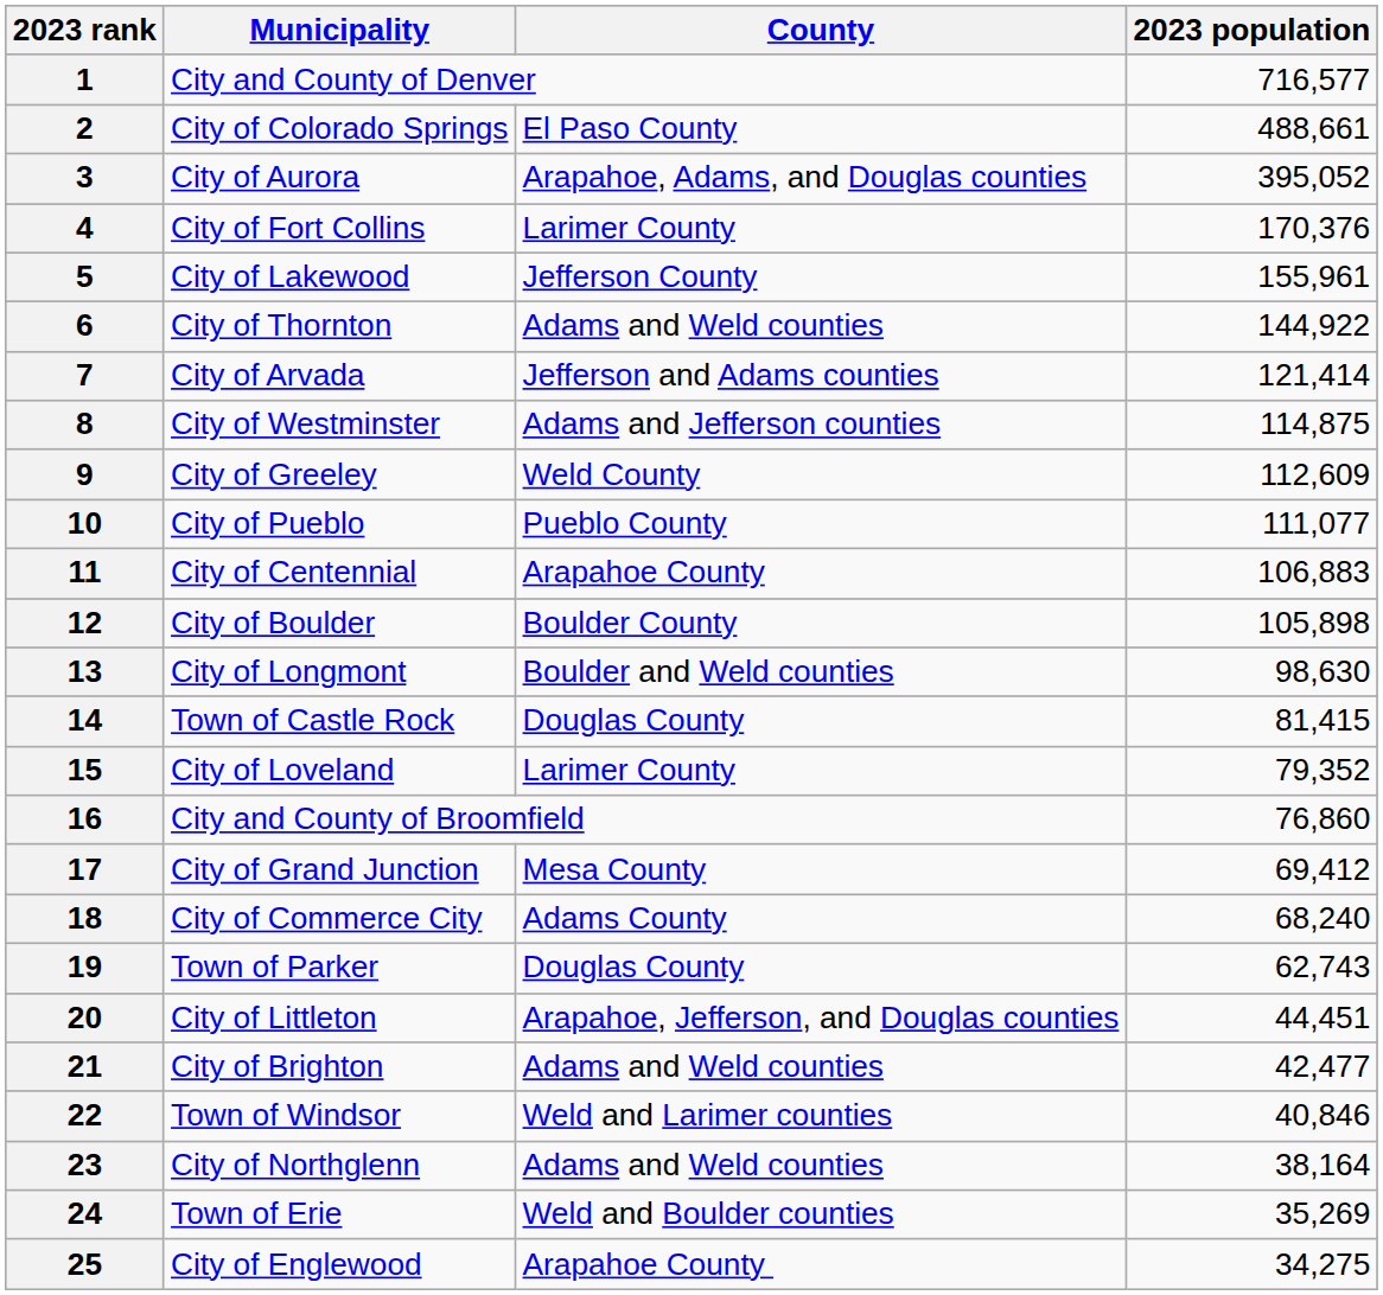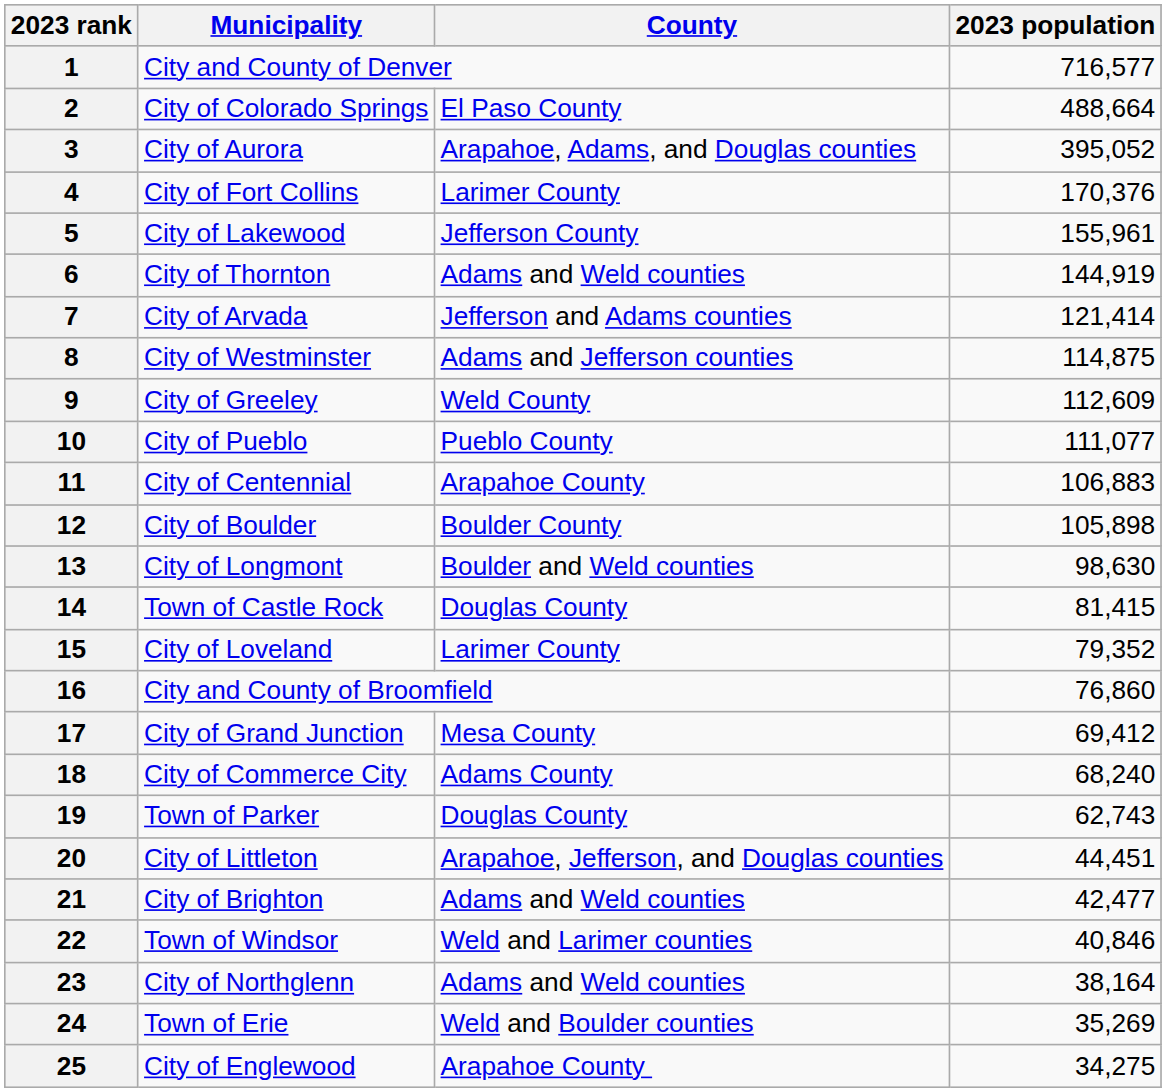2 | 2023 population: 488,661 -> 488,664
6 | 2023 population: 144,922 -> 144,919
